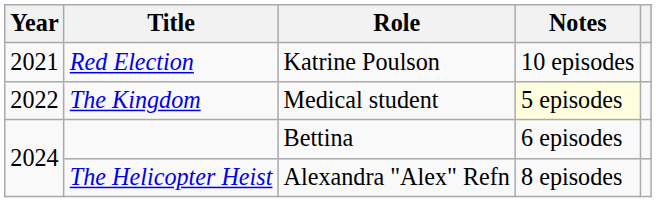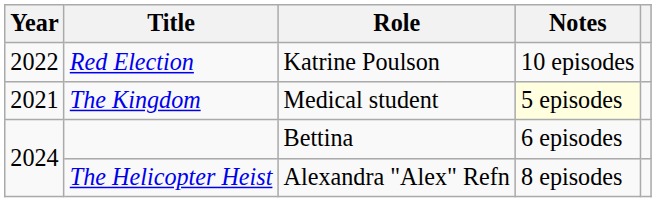Red Election | Year: 2021 -> 2022
The Kingdom | Year: 2022 -> 2021
